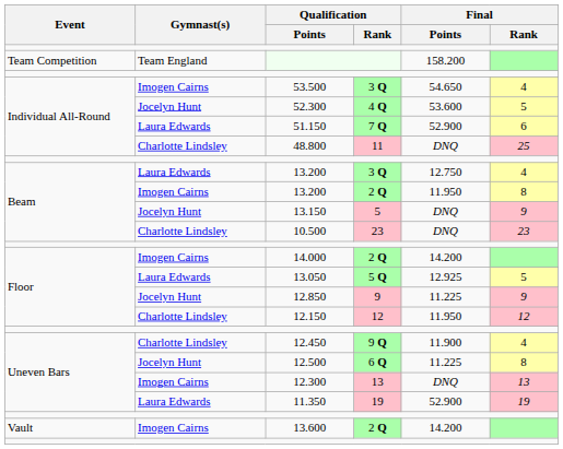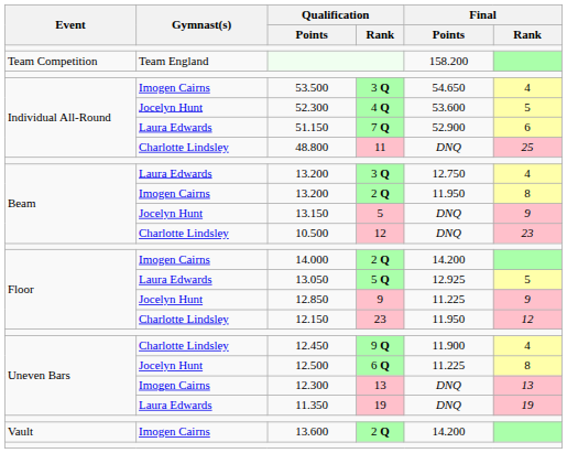10.500 | Qualification / Rank: 23 -> 12
12.150 | Qualification / Rank: 12 -> 23
11.350 | Final / Points: 52.900 -> DNQ
